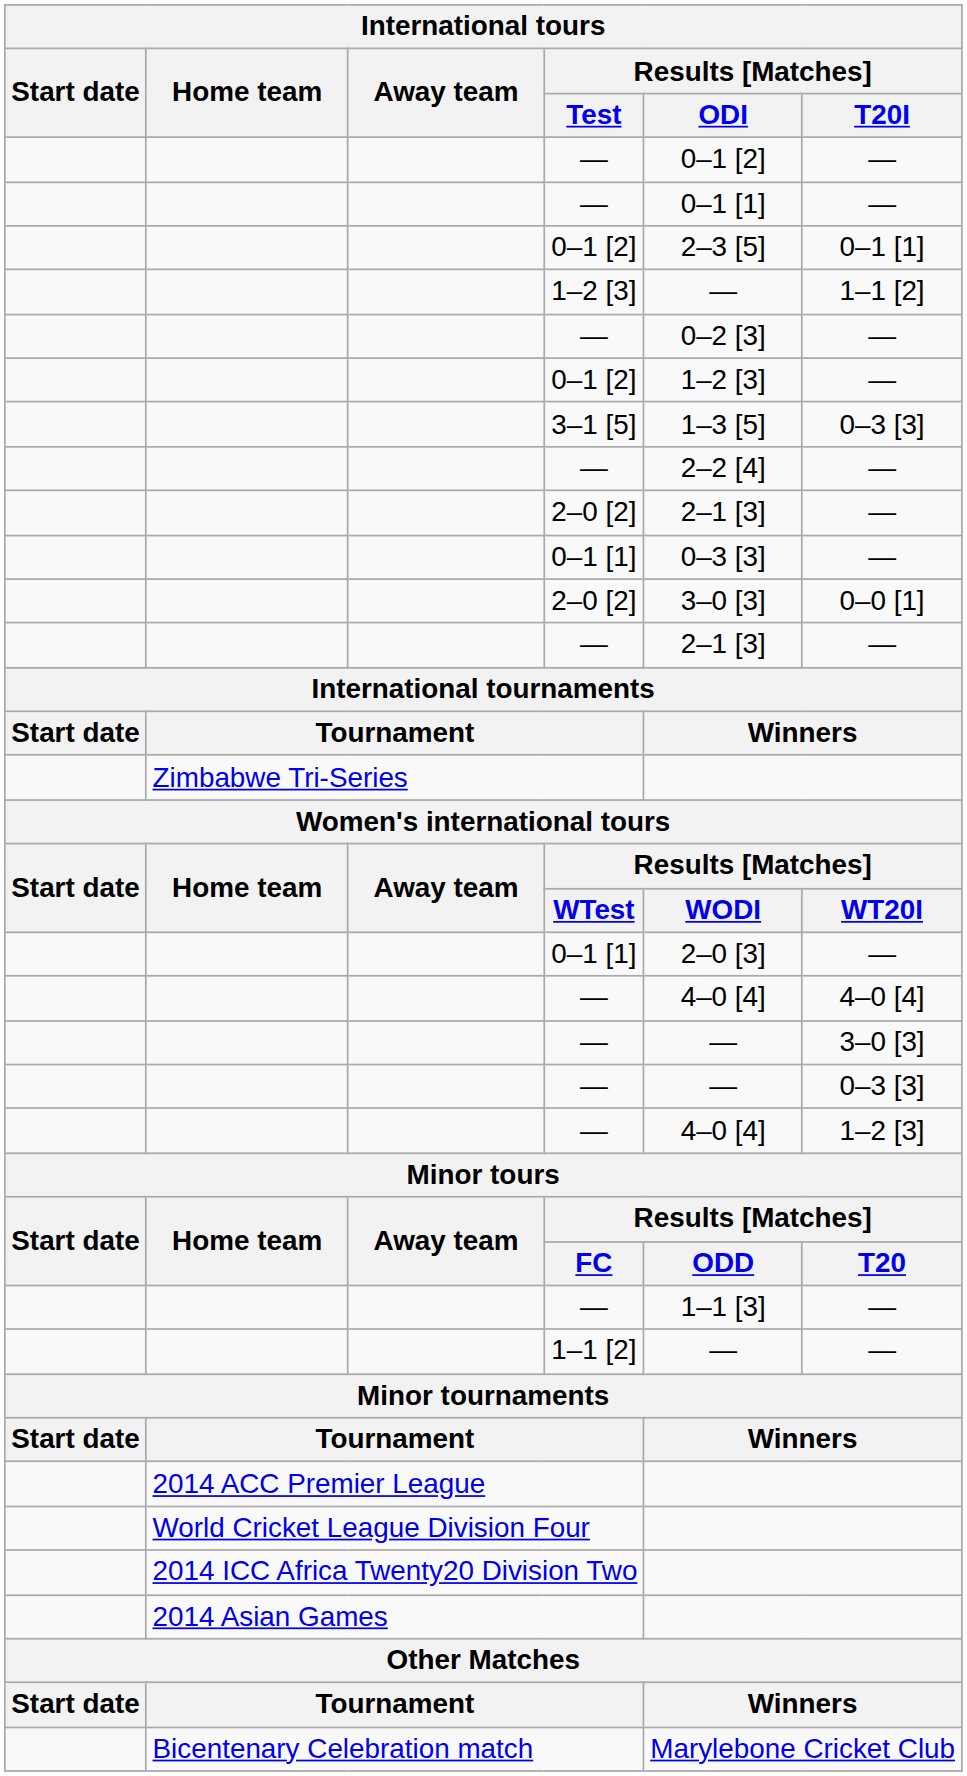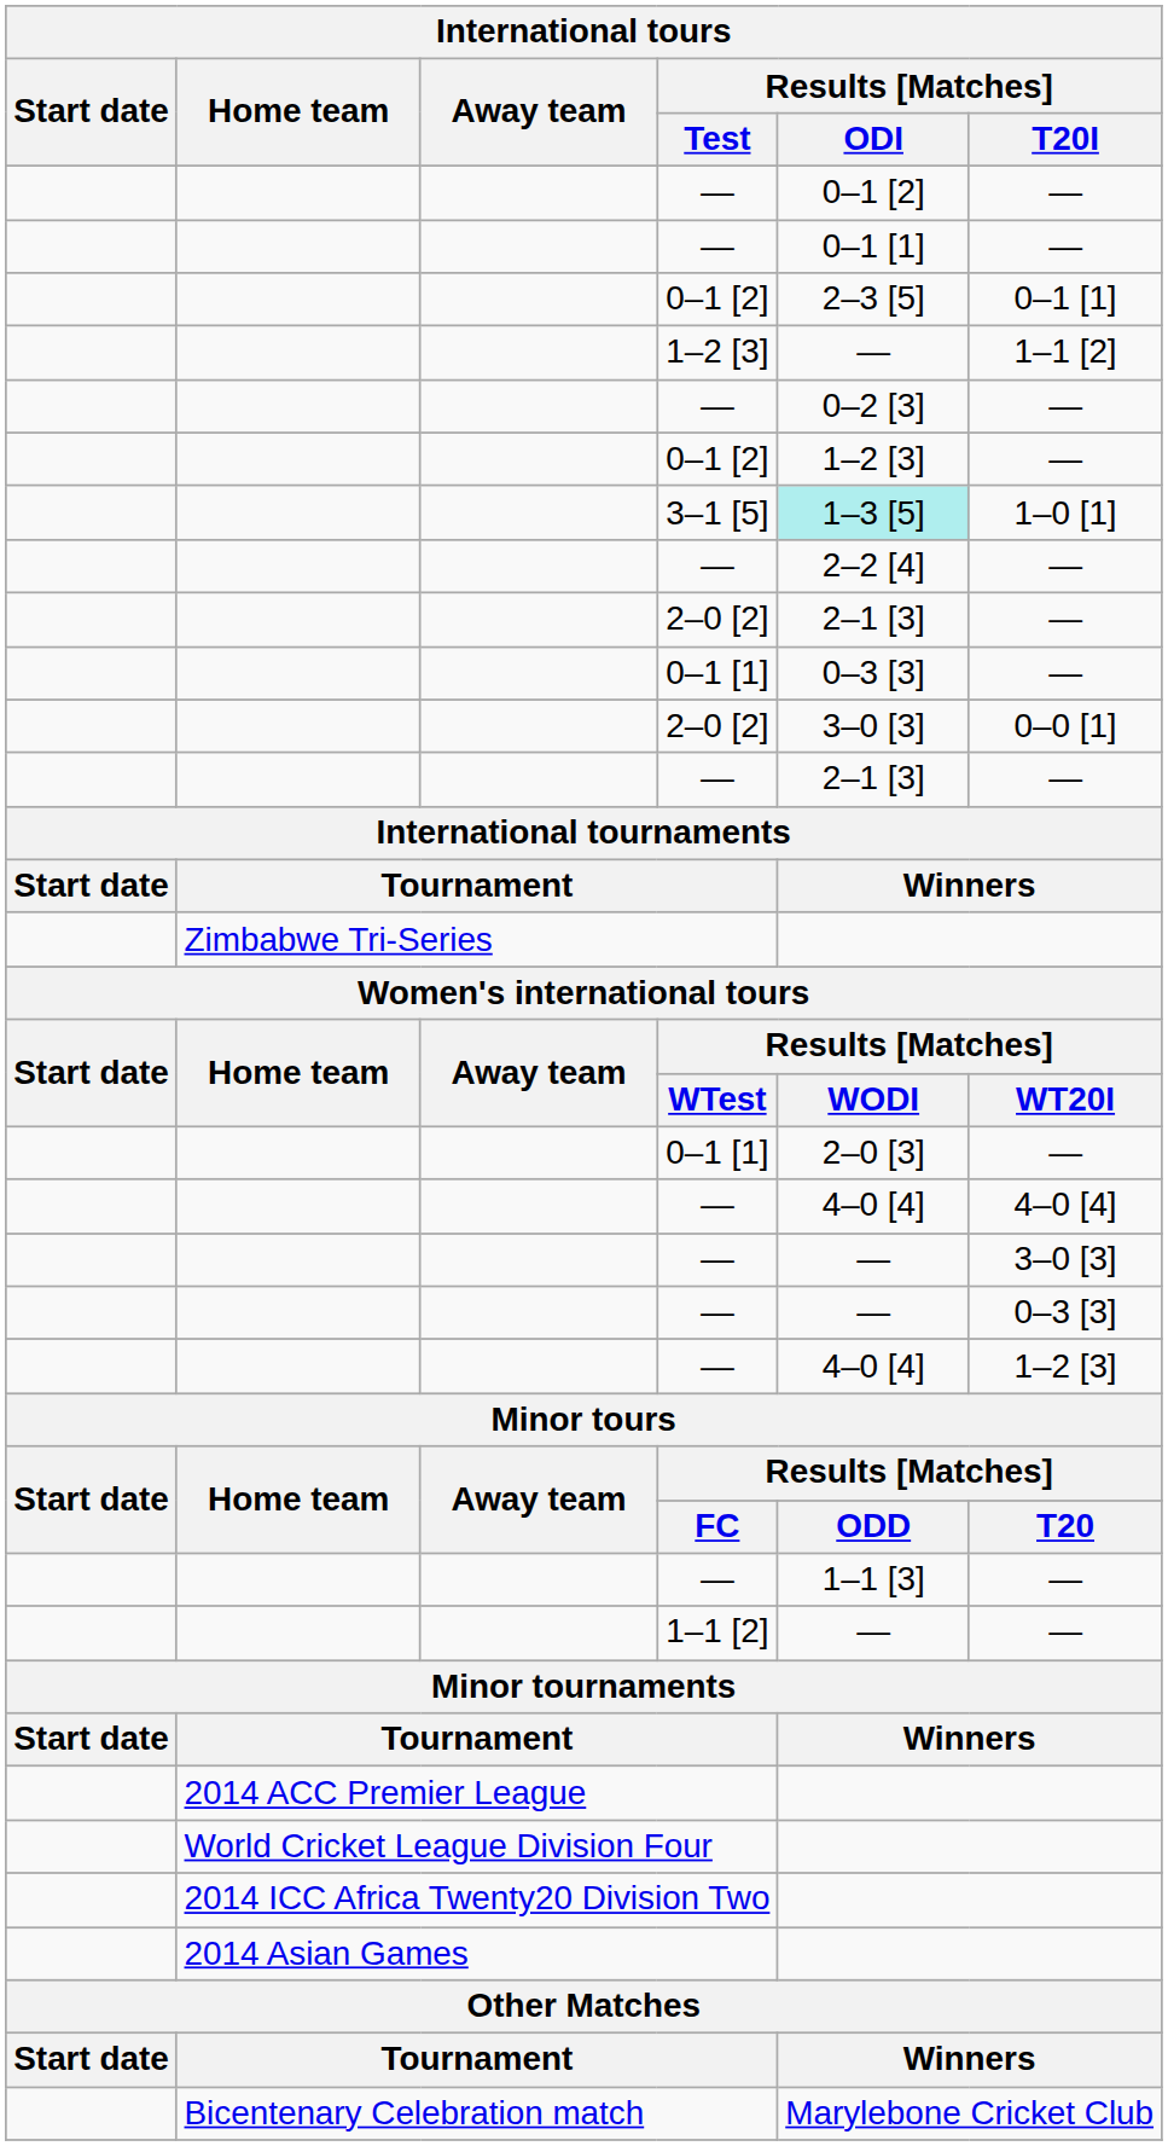3–1 [5] | Results [Matches] / ODI: no background -> paleturquoise background
3–1 [5] | Results [Matches] / T20I: 0–3 [3] -> 1–0 [1]
